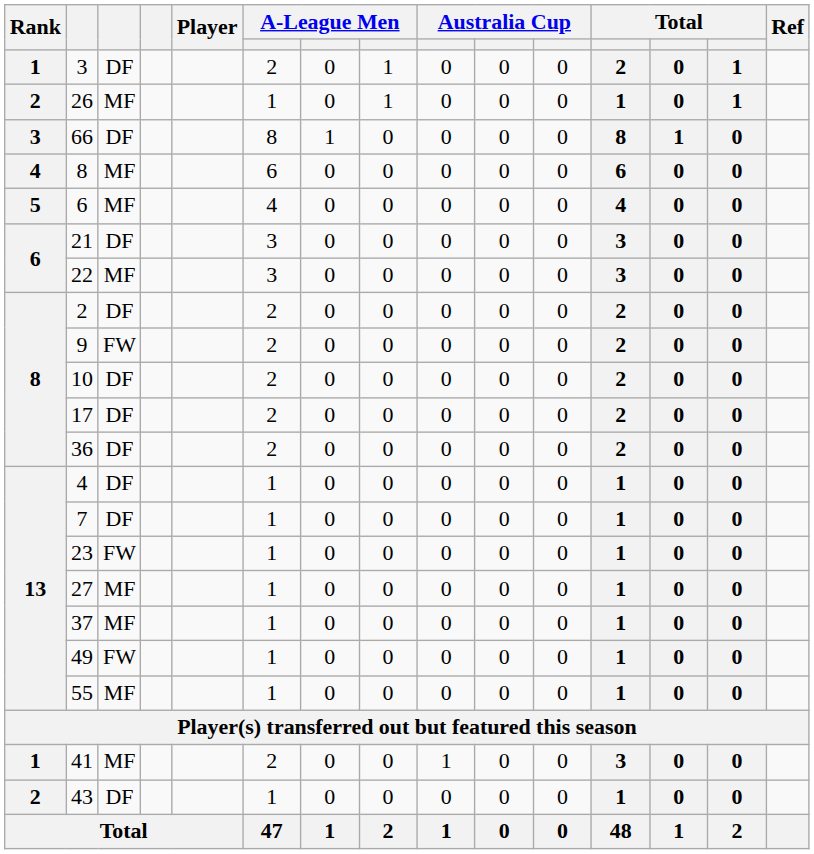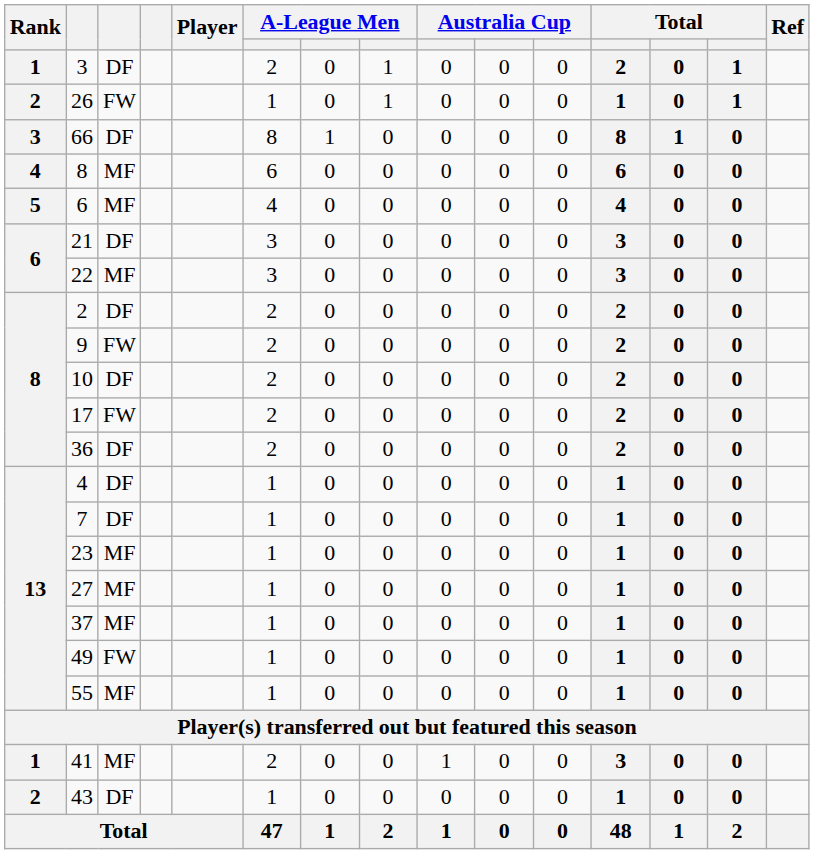26 | column 3: MF -> FW
17 | column 3: DF -> FW
23 | column 3: FW -> MF
